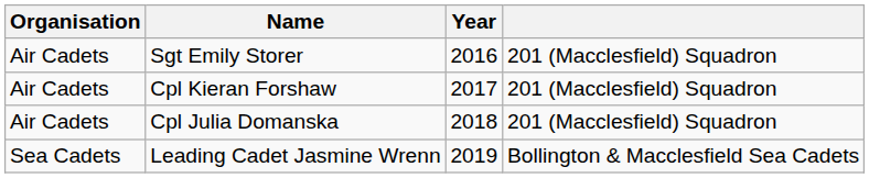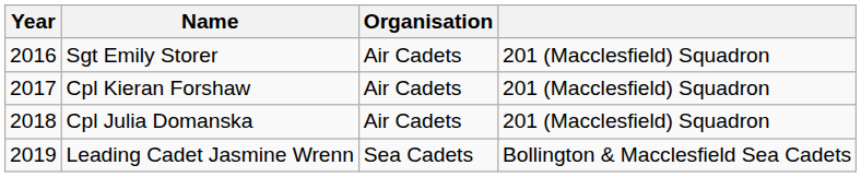columns swapped: Year <-> Organisation
